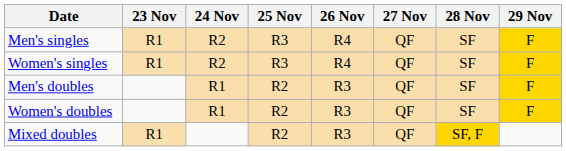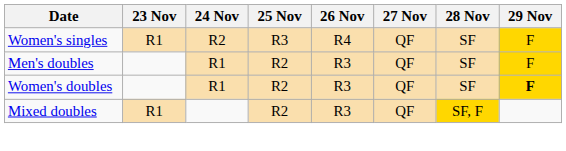- row: Men's singles | R1 | R2 | R3 | R4 | QF | SF | F
Women's doubles | 29 Nov: normal -> bold
